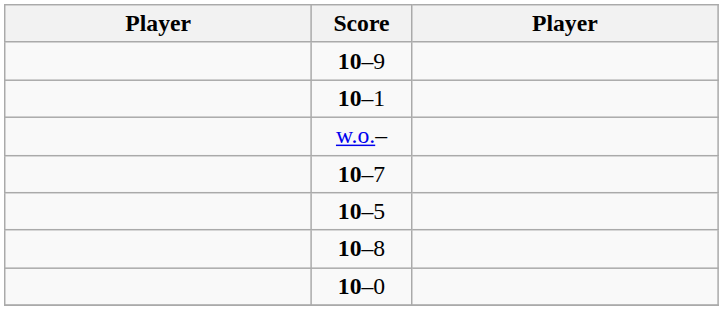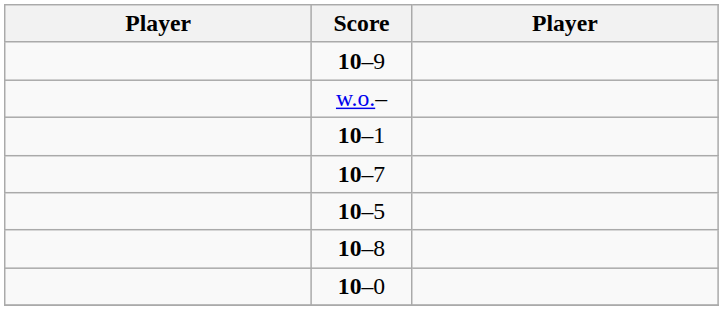rows swapped: w.o.– <-> 10–1
